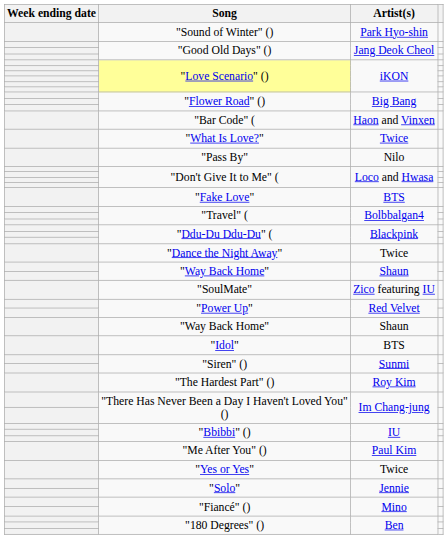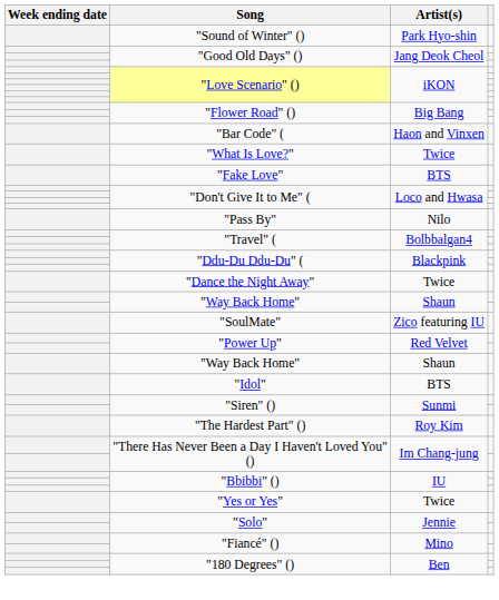rows swapped: "Pass By" <-> "Fake Love"
- row: "Me After You" () | Paul Kim
